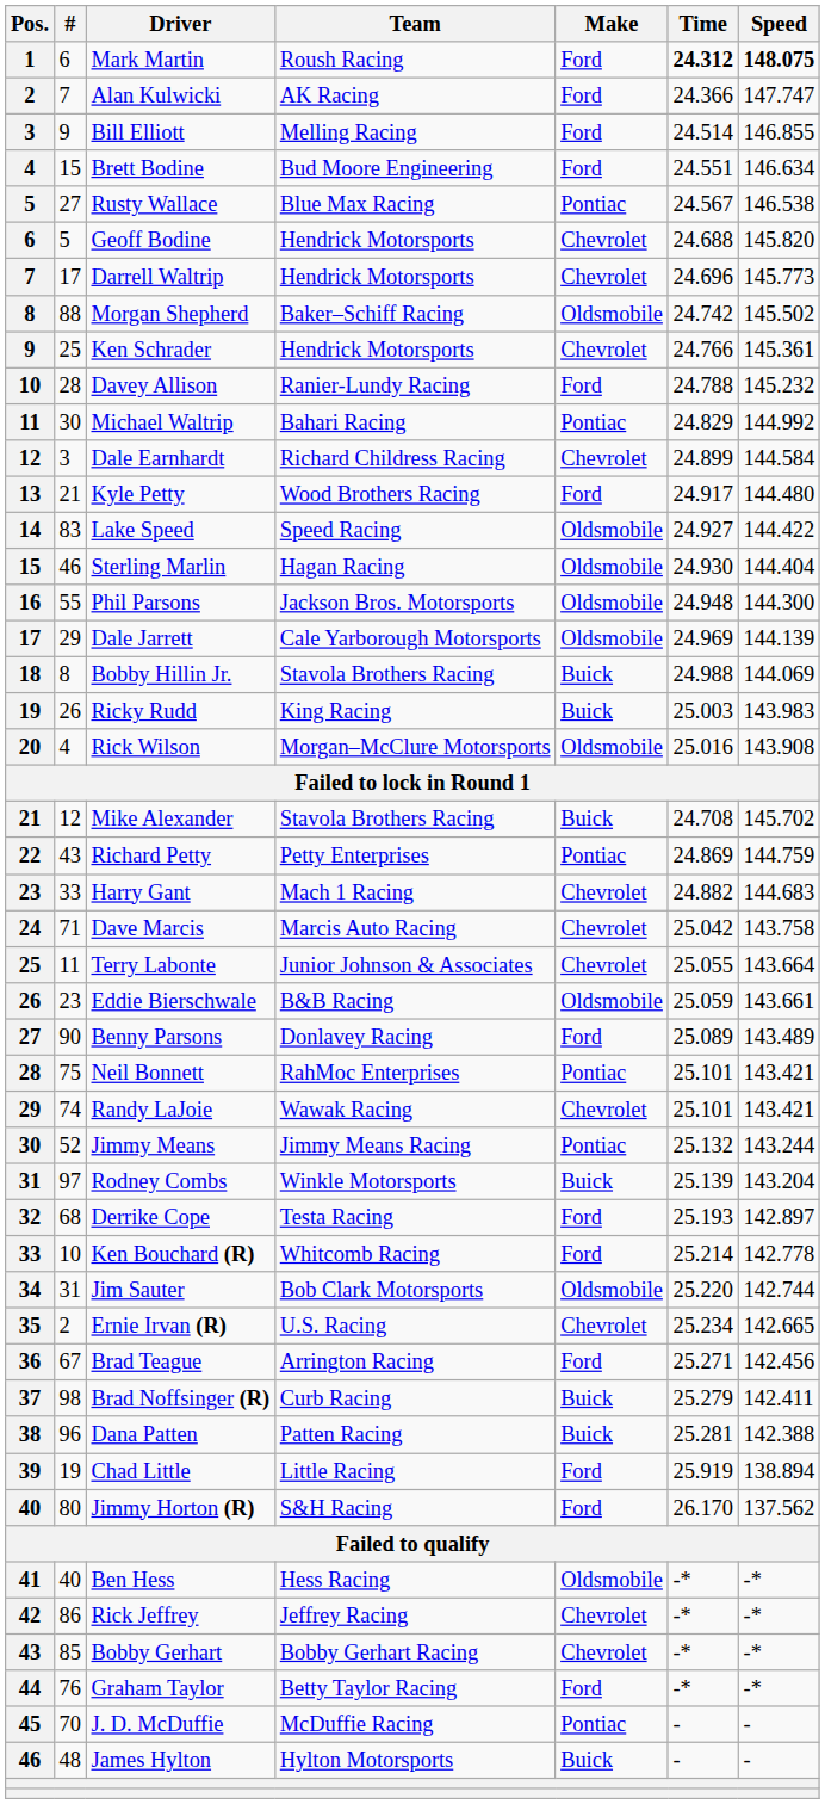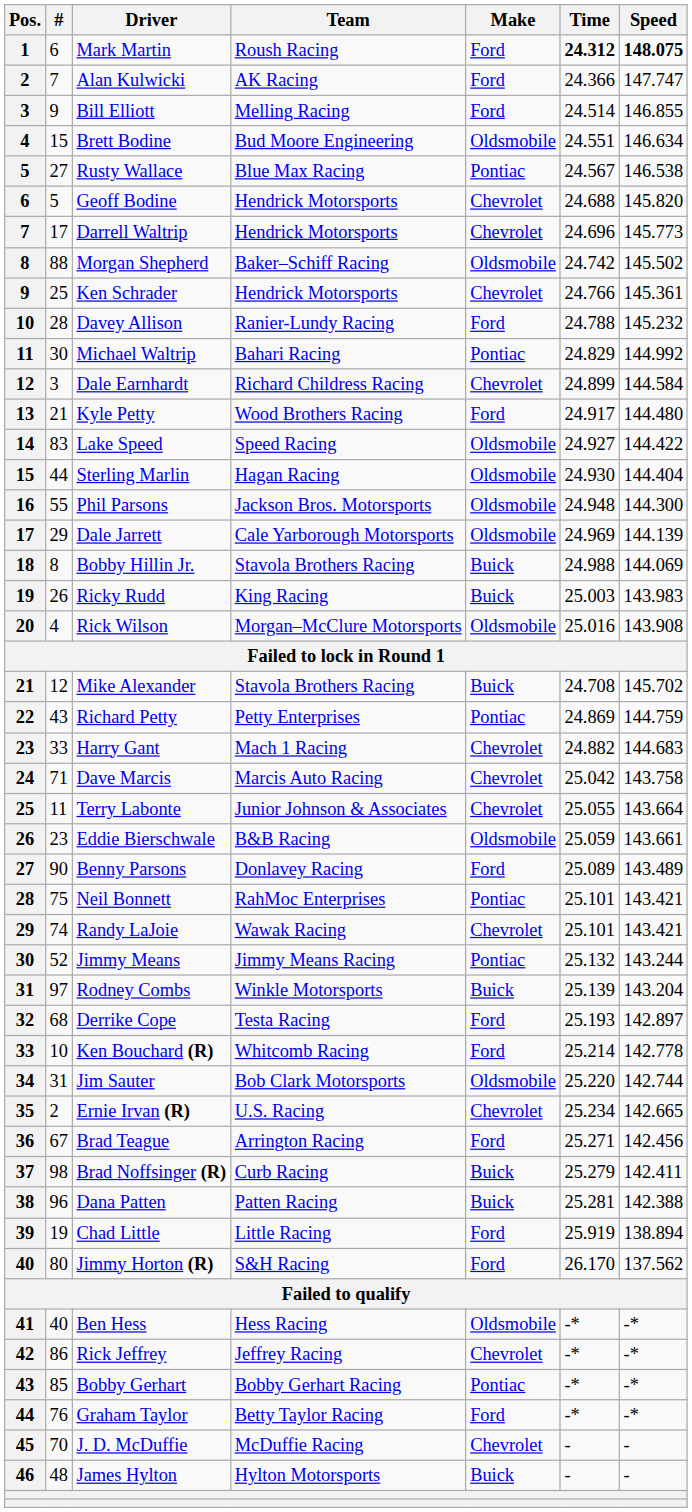Brett Bodine | Make: Ford -> Oldsmobile
Sterling Marlin | #: 46 -> 44
Bobby Gerhart | Make: Chevrolet -> Pontiac
J. D. McDuffie | Make: Pontiac -> Chevrolet
